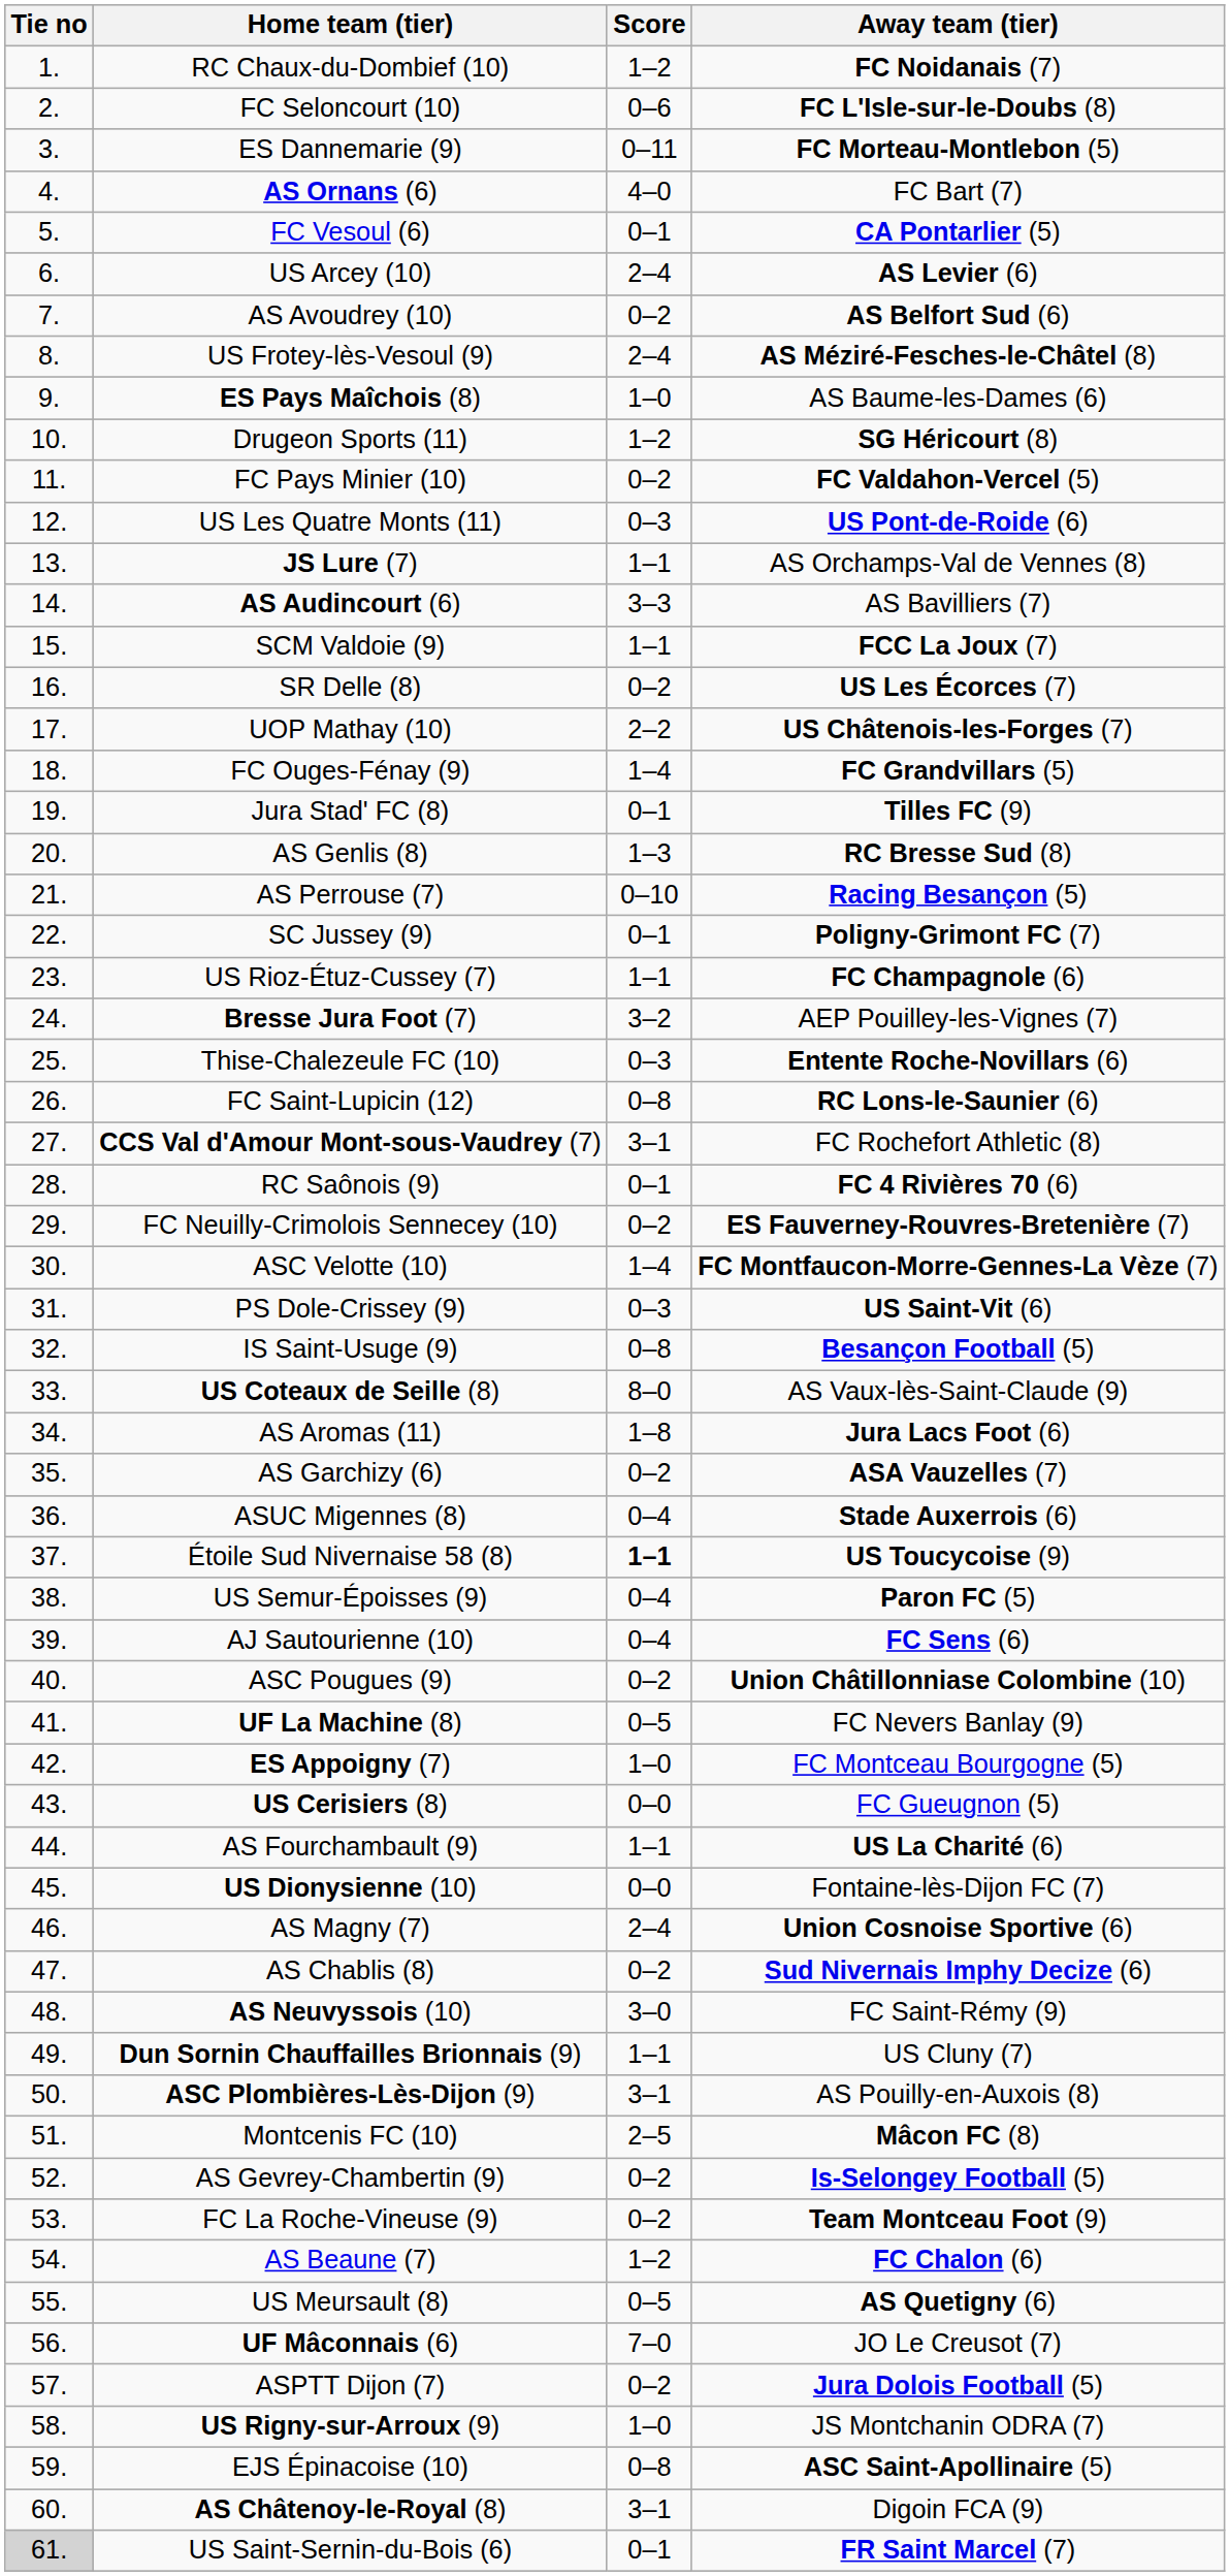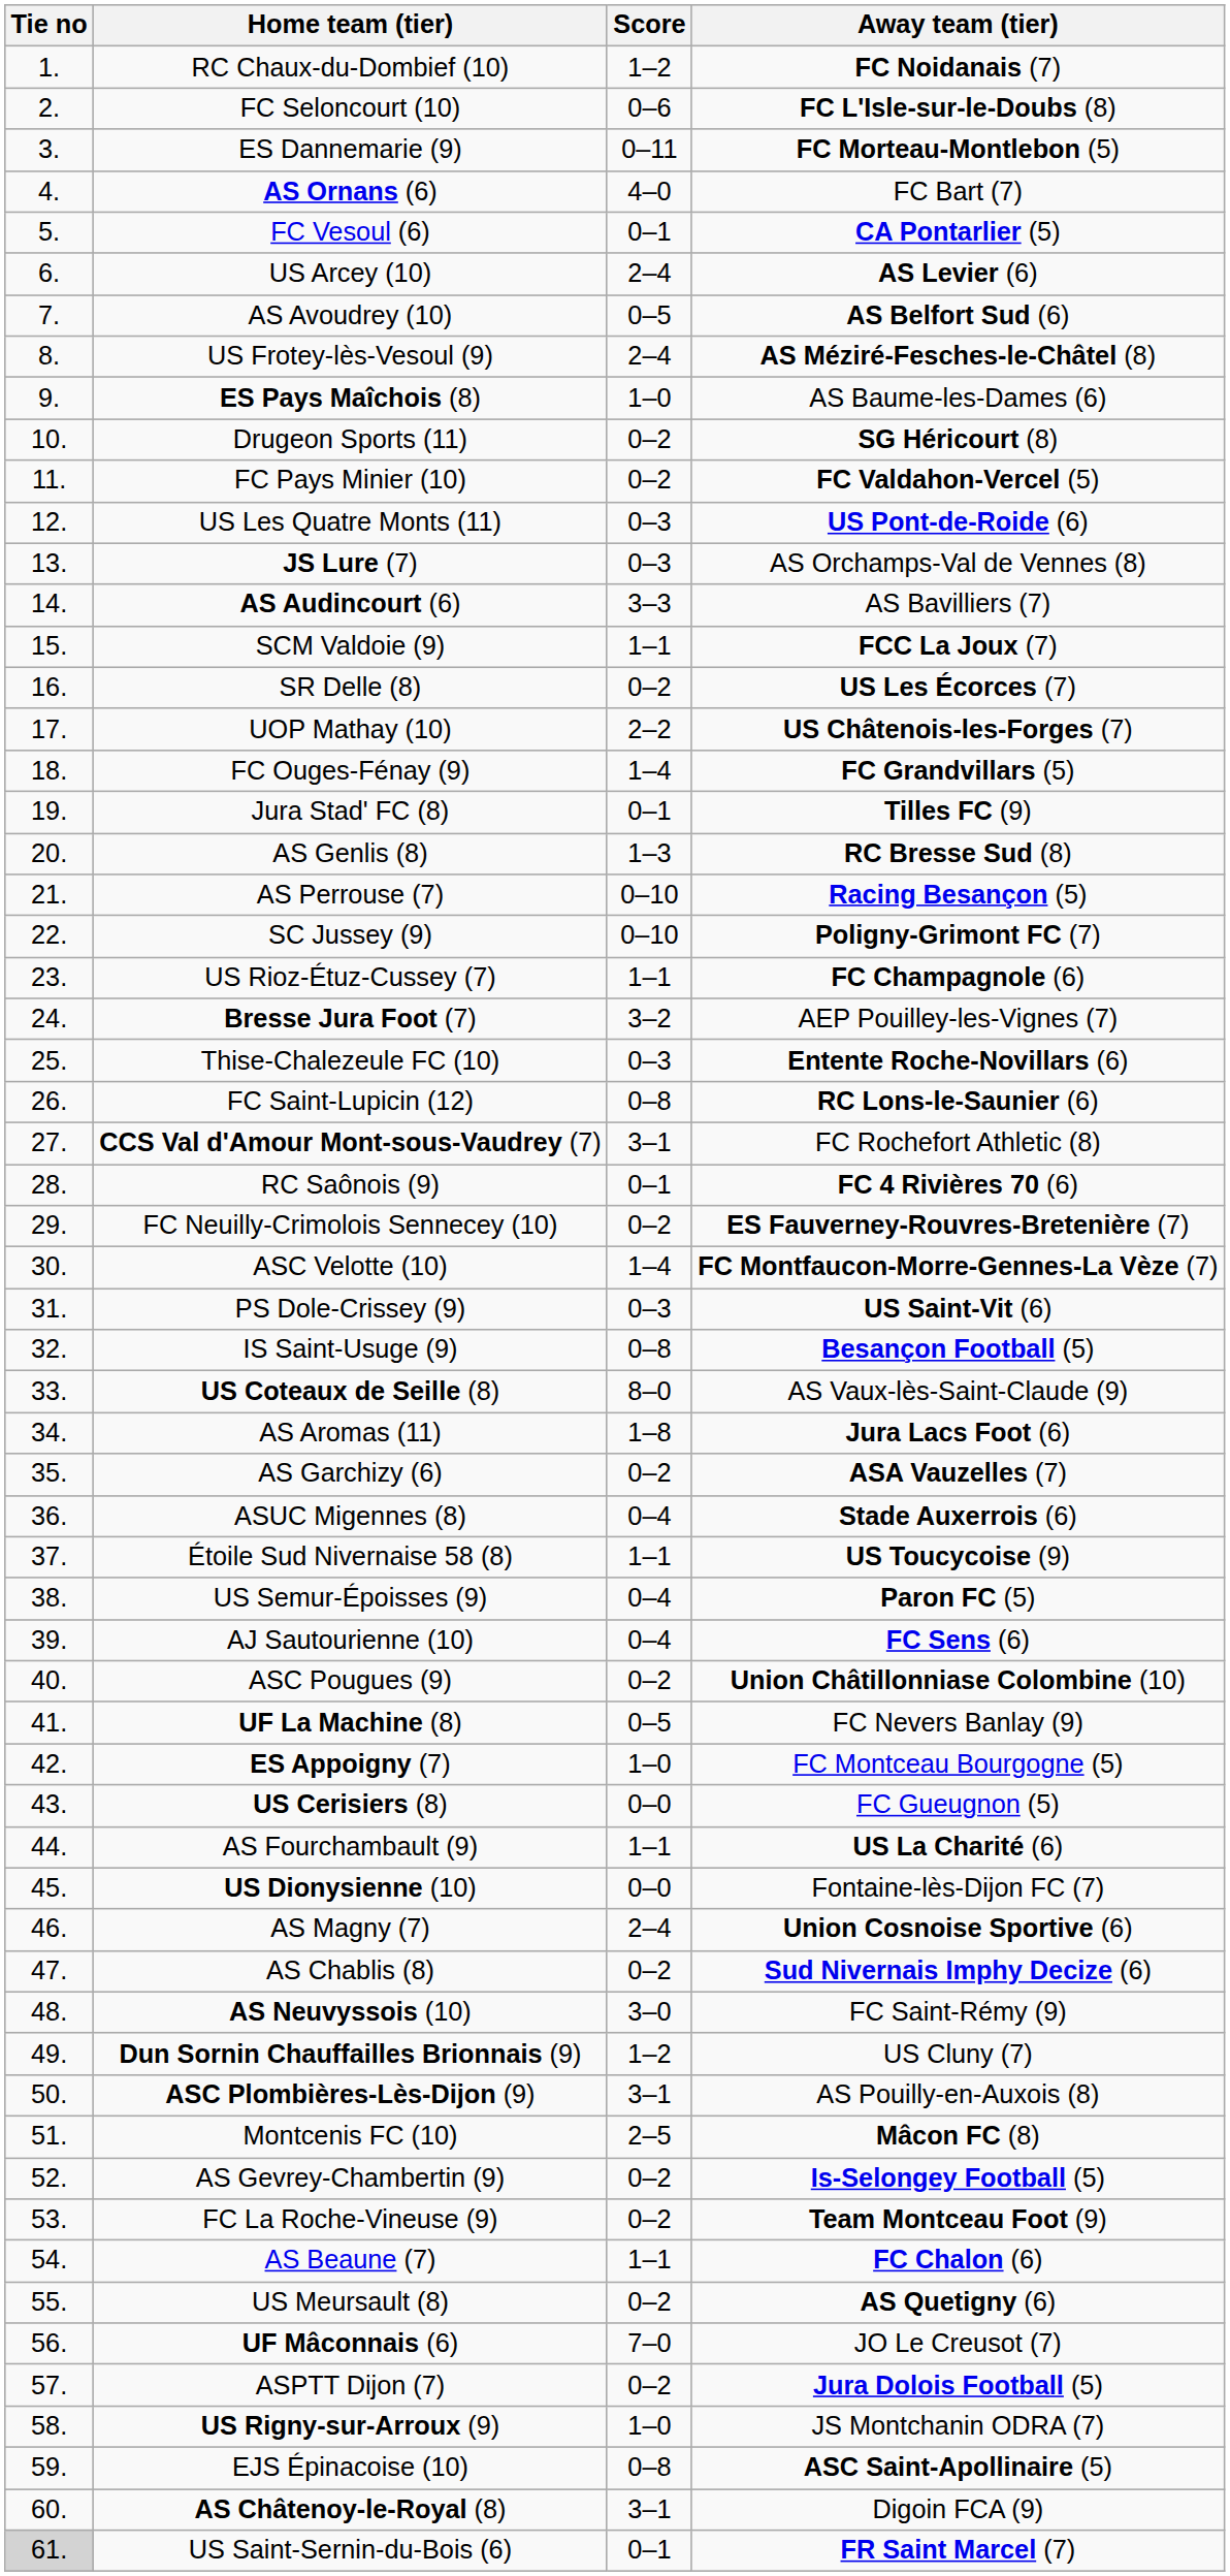AS Avoudrey (10) | Score: 0–2 -> 0–5
Drugeon Sports (11) | Score: 1–2 -> 0–2
JS Lure (7) | Score: 1–1 -> 0–3
SC Jussey (9) | Score: 0–1 -> 0–10
Étoile Sud Nivernaise 58 (8) | Score: bold -> normal
Dun Sornin Chauffailles Brionnais (9) | Score: 1–1 -> 1–2
AS Beaune (7) | Score: 1–2 -> 1–1
US Meursault (8) | Score: 0–5 -> 0–2
